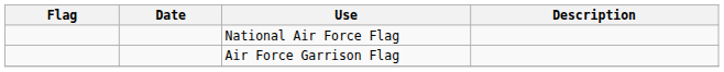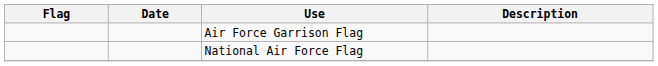rows swapped: National Air Force Flag <-> Air Force Garrison Flag
